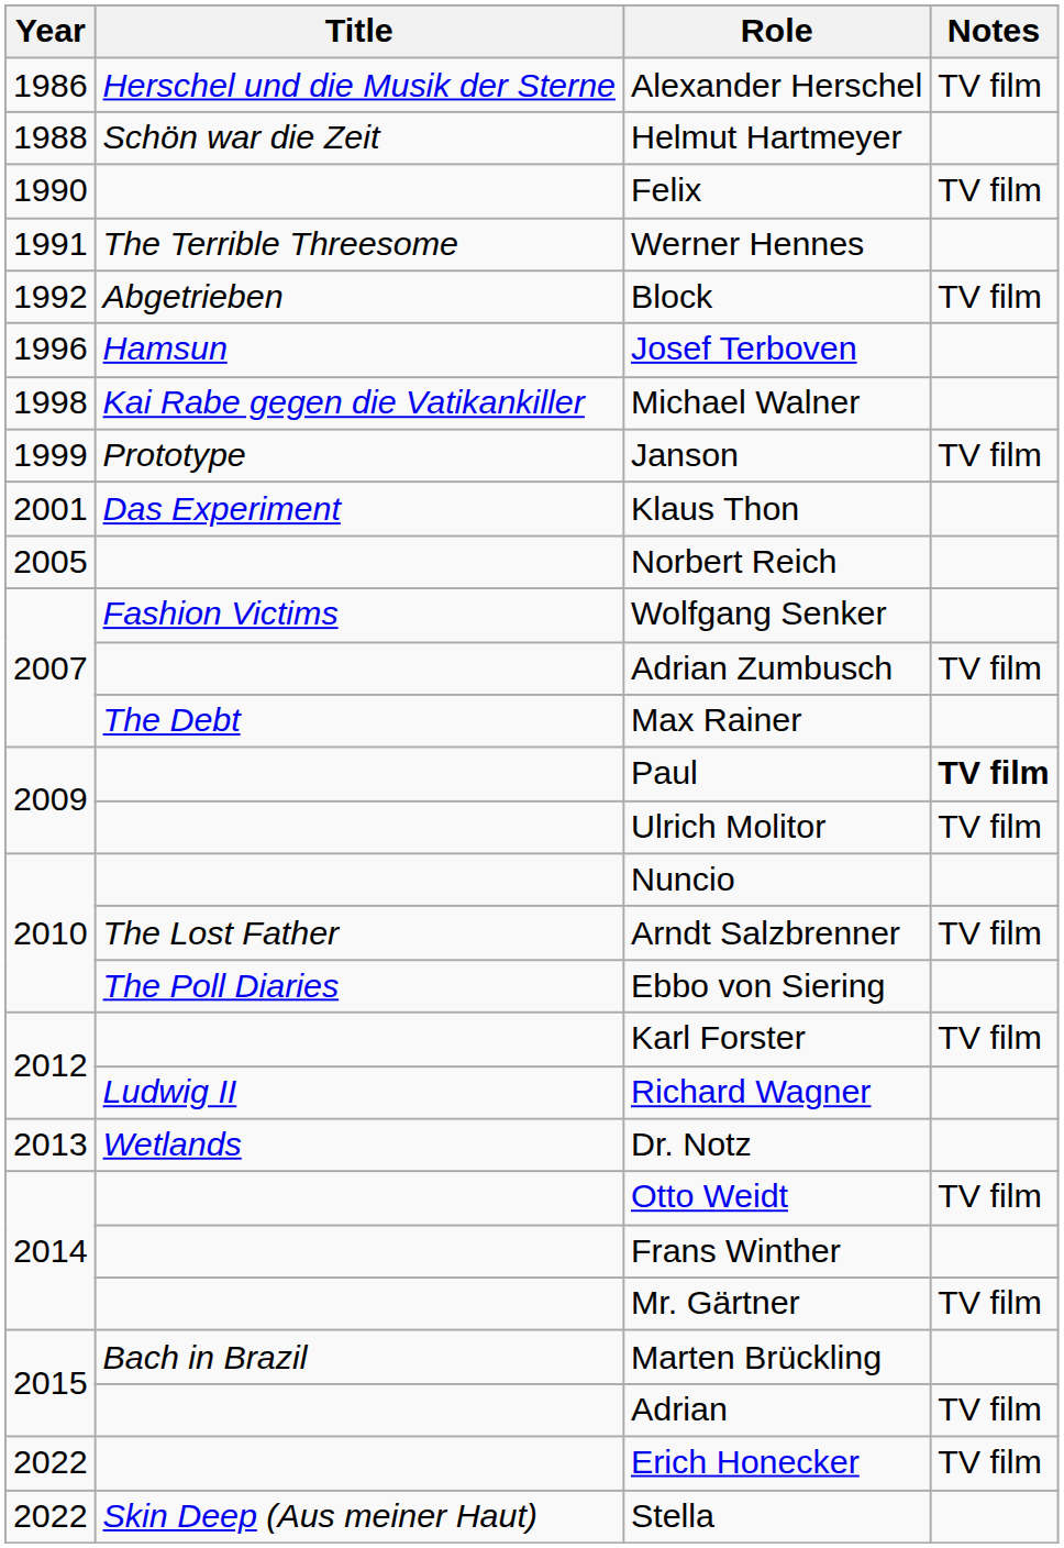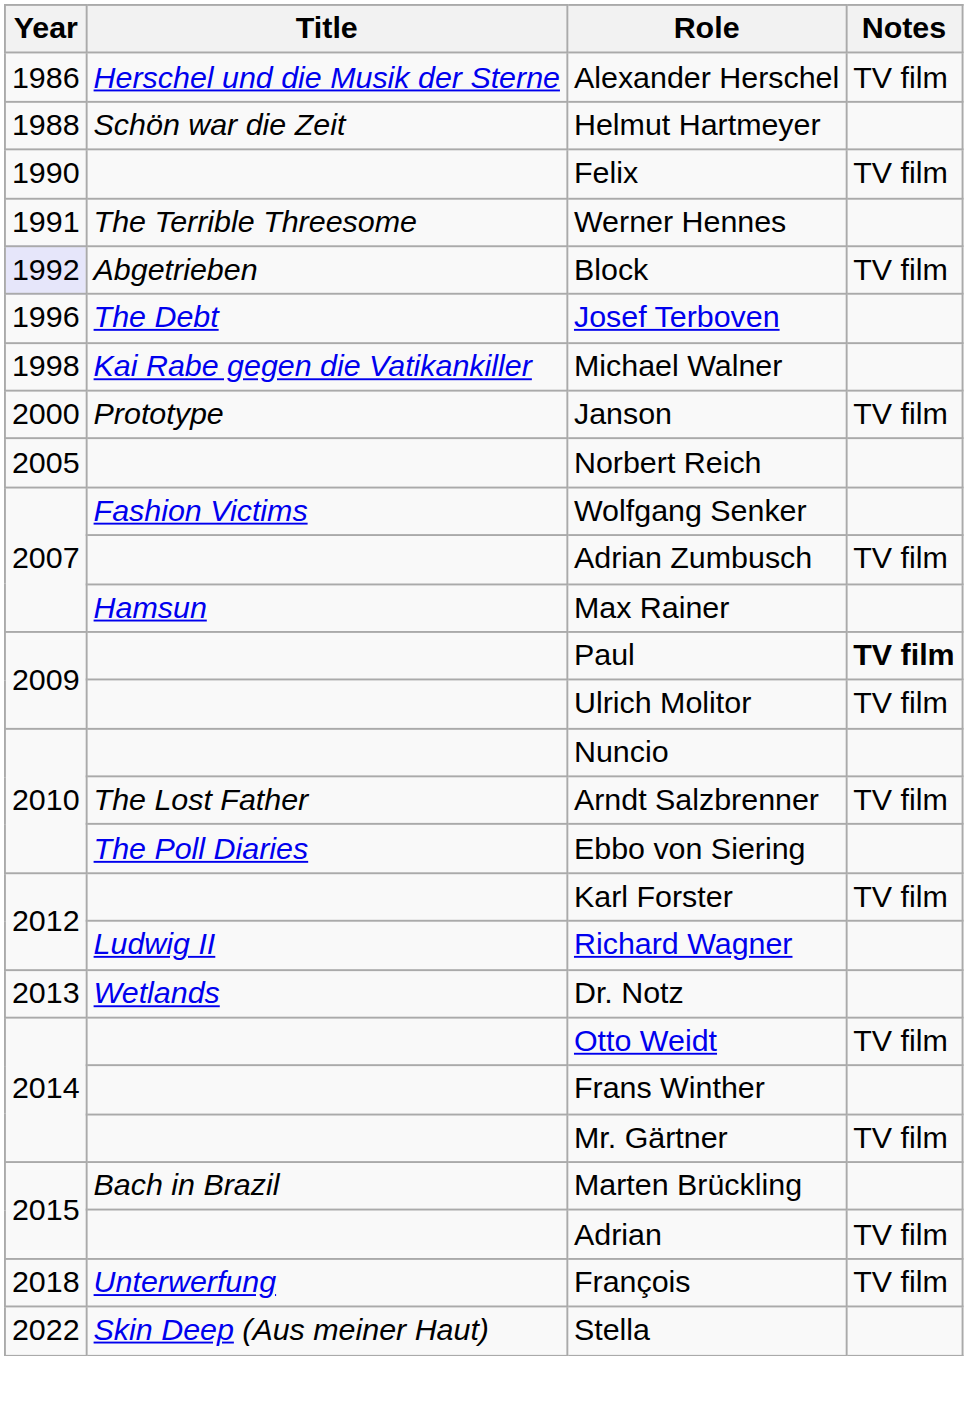Block | Year: no background -> lavender background
Josef Terboven | Title: Hamsun -> The Debt
Janson | Year: 1999 -> 2000
- row: 2001 | Das Experiment | Klaus Thon
Max Rainer | Title: The Debt -> Hamsun
+ row: 2018 | Unterwerfung | François | TV film
- row: 2022 | Erich Honecker | TV film
